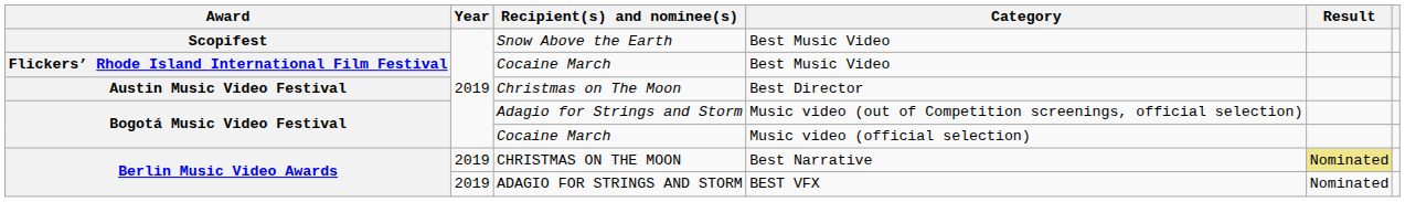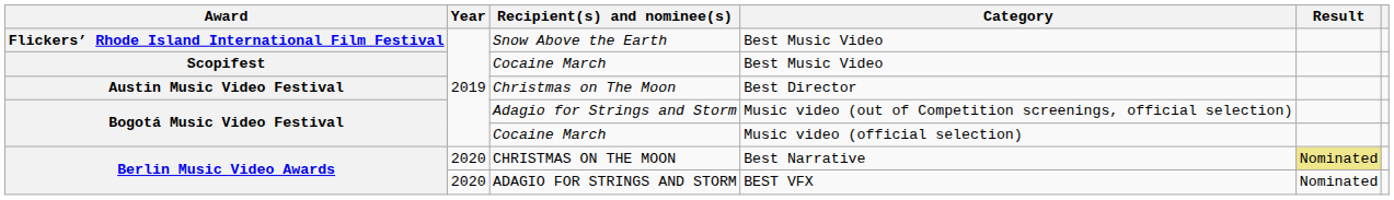Snow Above the Earth | Award: Scopifest -> Flickers’ Rhode Island International Film Festival
Cocaine March / Best Music Video | Award: Flickers’ Rhode Island International Film Festival -> Scopifest
CHRISTMAS ON THE MOON | Year: 2019 -> 2020
ADAGIO FOR STRINGS AND STORM | Year: 2019 -> 2020
